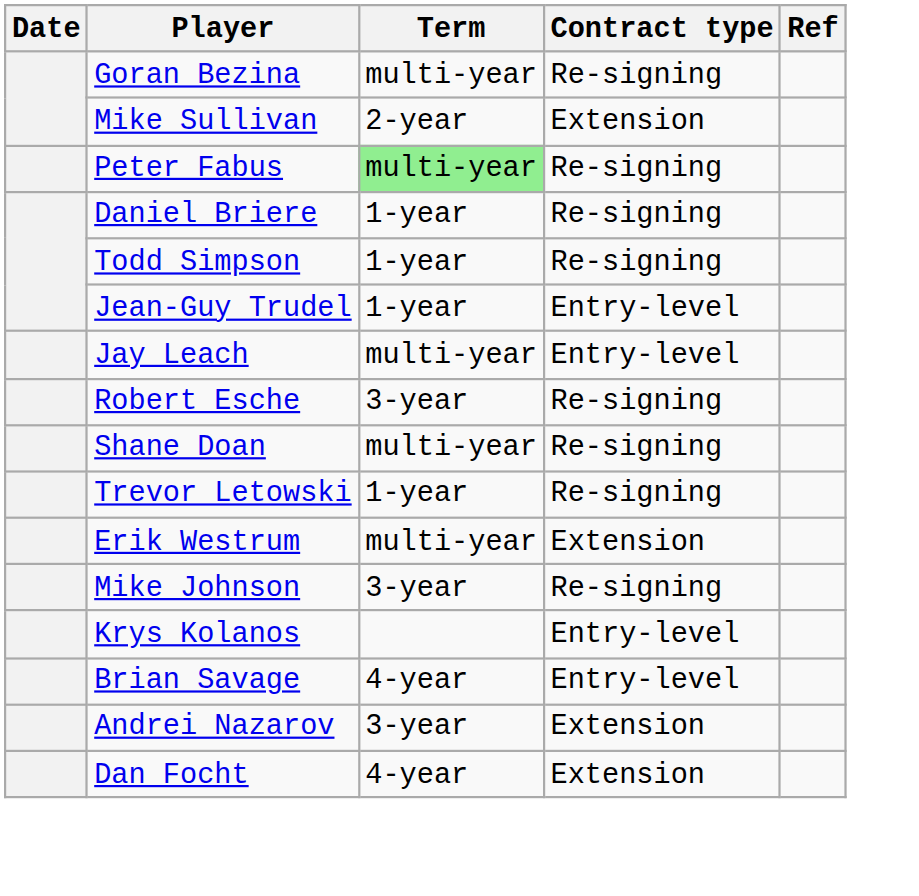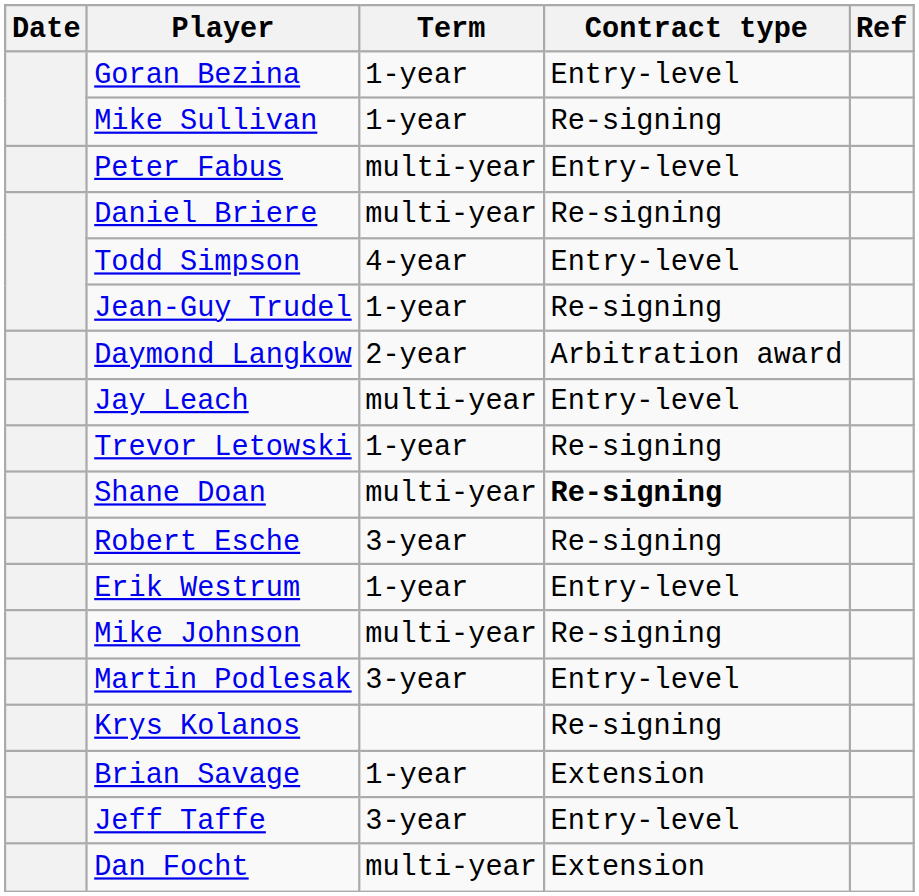Goran Bezina | Term: multi-year -> 1-year
Goran Bezina | Contract type: Re-signing -> Entry-level
Mike Sullivan | Term: 2-year -> 1-year
Mike Sullivan | Contract type: Extension -> Re-signing
Peter Fabus | Term: lightgreen background -> no background
Peter Fabus | Contract type: Re-signing -> Entry-level
Daniel Briere | Term: 1-year -> multi-year
Todd Simpson | Term: 1-year -> 4-year
Todd Simpson | Contract type: Re-signing -> Entry-level
Jean-Guy Trudel | Contract type: Entry-level -> Re-signing
+ row: Daymond Langkow | 2-year | Arbitration award
rows swapped: Trevor Letowski <-> Robert Esche
Shane Doan | Contract type: normal -> bold
Erik Westrum | Term: multi-year -> 1-year
Erik Westrum | Contract type: Extension -> Entry-level
Mike Johnson | Term: 3-year -> multi-year
+ row: Martin Podlesak | 3-year | Entry-level
Krys Kolanos | Contract type: Entry-level -> Re-signing
Brian Savage | Term: 4-year -> 1-year
Brian Savage | Contract type: Entry-level -> Extension
- row: Andrei Nazarov | 3-year | Extension
+ row: Jeff Taffe | 3-year | Entry-level
Dan Focht | Term: 4-year -> multi-year
